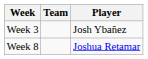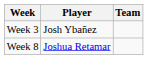columns swapped: Player <-> Team
